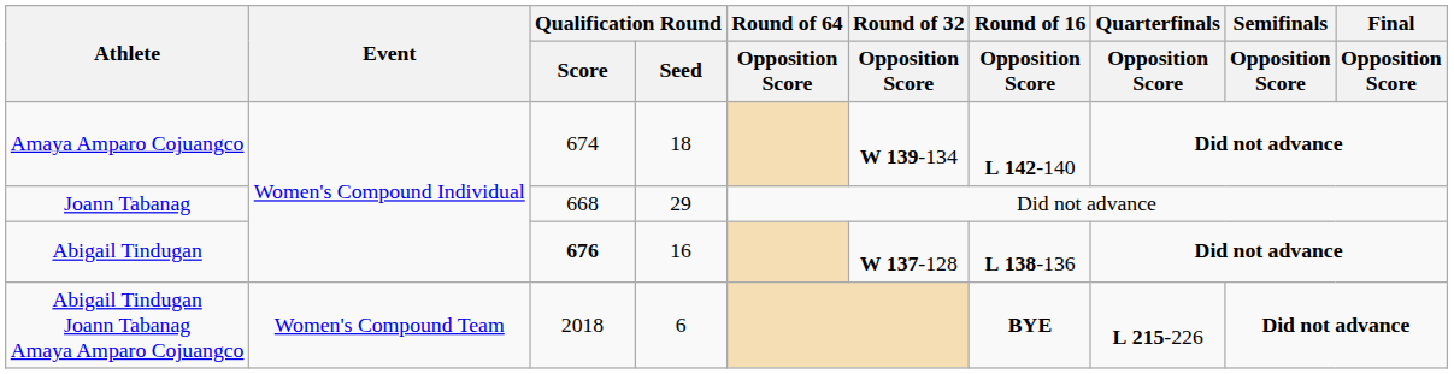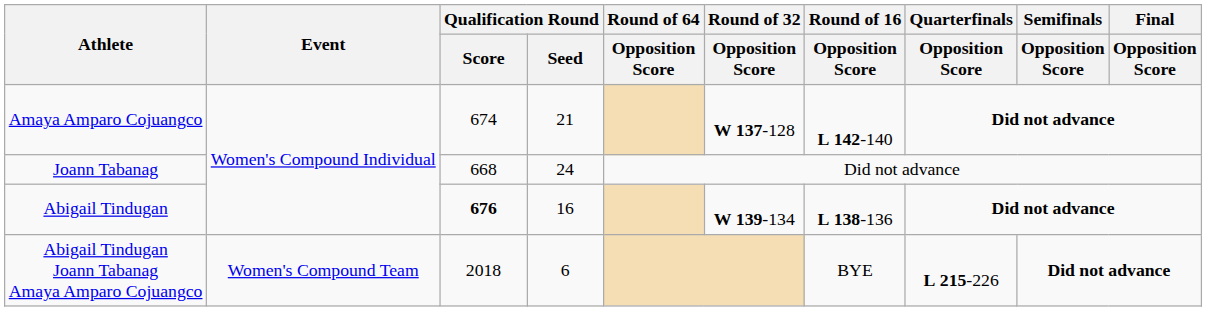Amaya Amparo Cojuangco | Qualification Round / Seed: 18 -> 21
Amaya Amparo Cojuangco | Round of 32 / Opposition Score: W 139-134 -> W 137-128
Joann Tabanag | Qualification Round / Seed: 29 -> 24
Abigail Tindugan | Round of 32 / Opposition Score: W 137-128 -> W 139-134
Abigail Tindugan Joann Tabanag Amaya Amparo Cojuangco | Round of 16 / Opposition Score: bold -> normal
